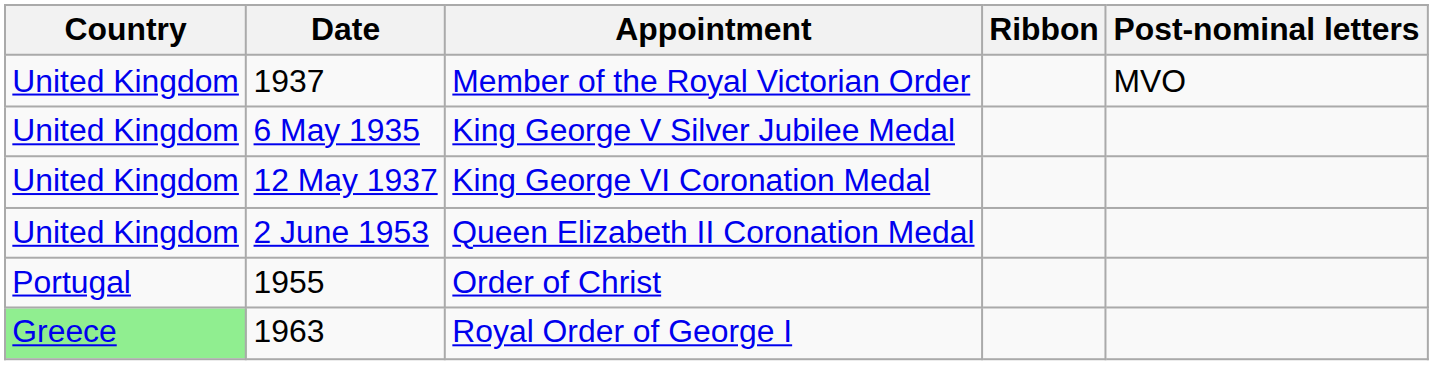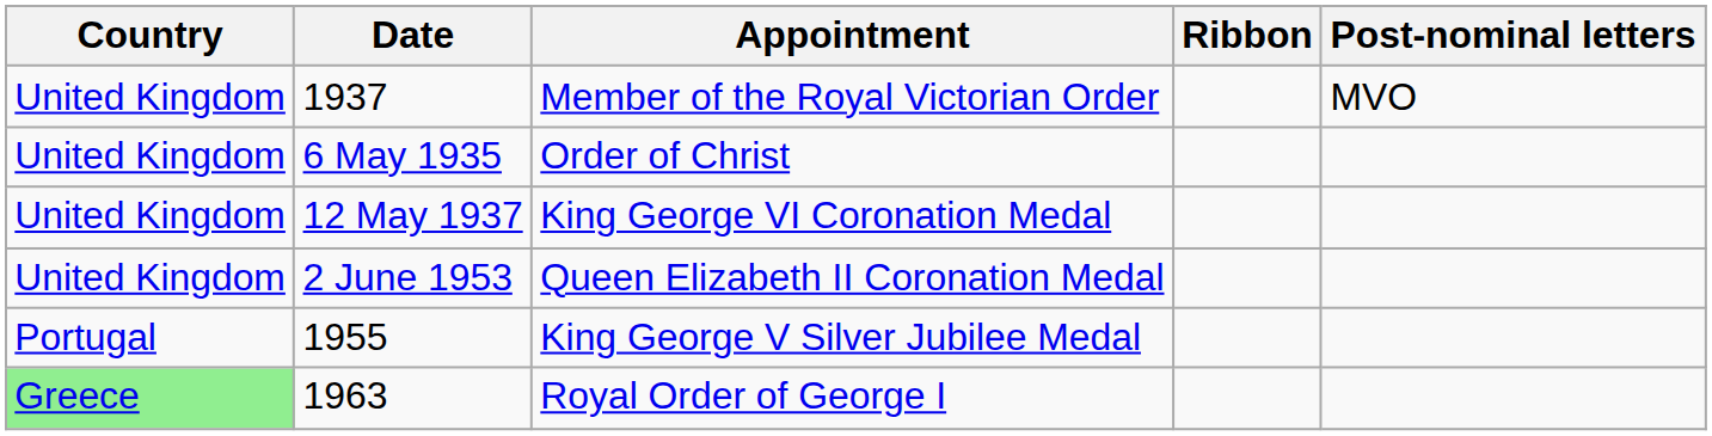6 May 1935 | Appointment: King George V Silver Jubilee Medal -> Order of Christ
1955 | Appointment: Order of Christ -> King George V Silver Jubilee Medal
